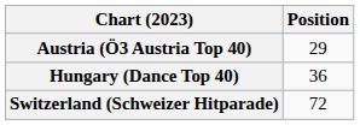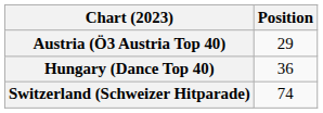Switzerland (Schweizer Hitparade) | Position: 72 -> 74
